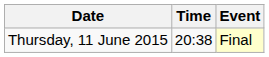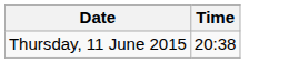- column: Event | Final
